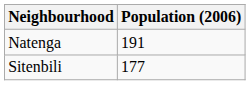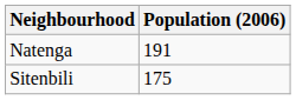Sitenbili | Population (2006): 177 -> 175
